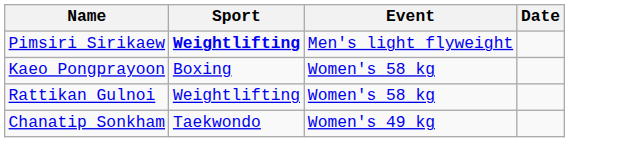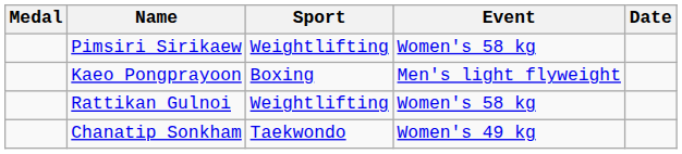+ column: Medal
Pimsiri Sirikaew | Sport: bold -> normal
Pimsiri Sirikaew | Event: Men's light flyweight -> Women's 58 kg
Kaeo Pongprayoon | Event: Women's 58 kg -> Men's light flyweight
